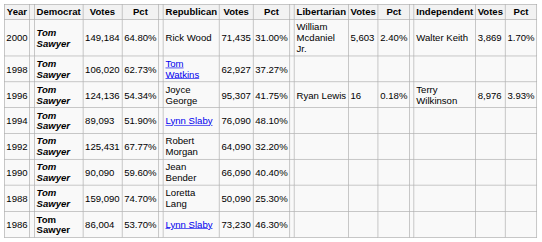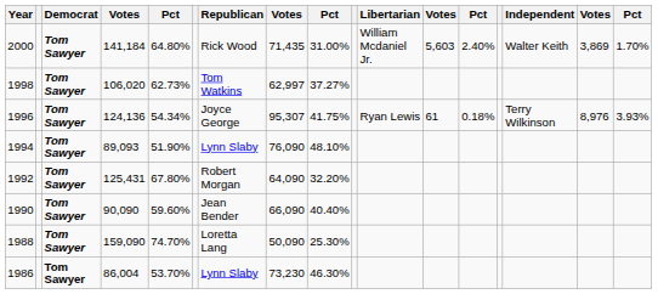2000 | column 4: 149,184 -> 141,184
1998 | column 8: 62,927 -> 62,997
1996 | column 12: 16 -> 61
1992 | column 5: 67.77% -> 67.80%
